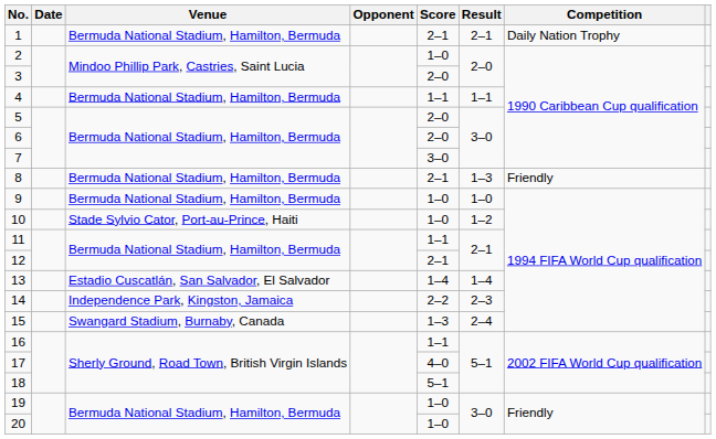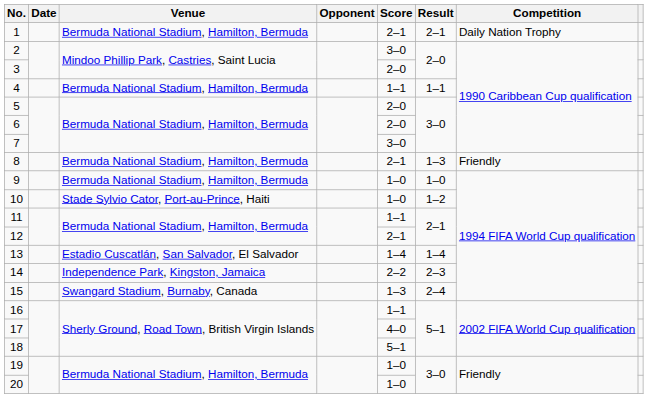2 | Score: 1–0 -> 3–0
